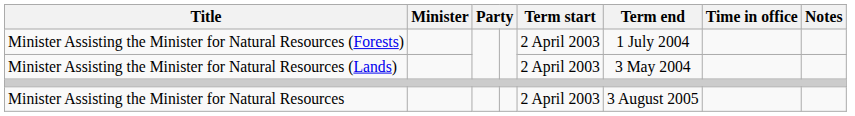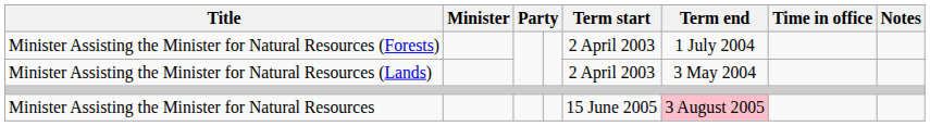Minister Assisting the Minister for Natural Resources | Term start: 2 April 2003 -> 15 June 2005
Minister Assisting the Minister for Natural Resources | Term end: no background -> pink background
